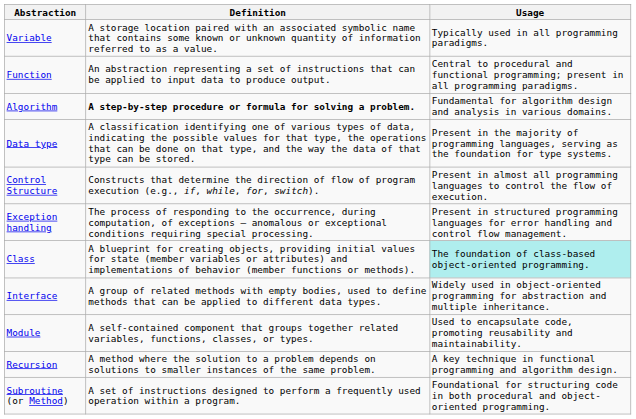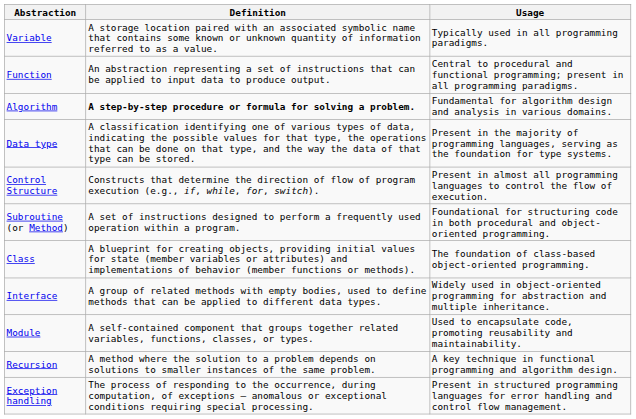rows swapped: Subroutine (or Method) <-> Exception handling
Class | Usage: paleturquoise background -> no background
